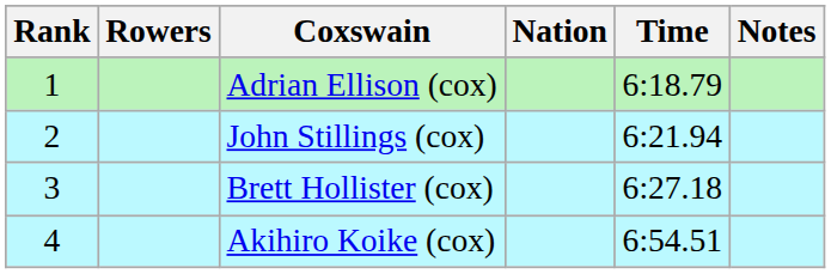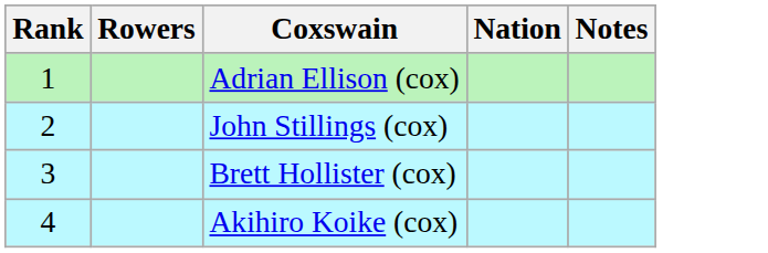- column: Time | 6:18.79 | 6:21.94 | 6:27.18 | 6:54.51
